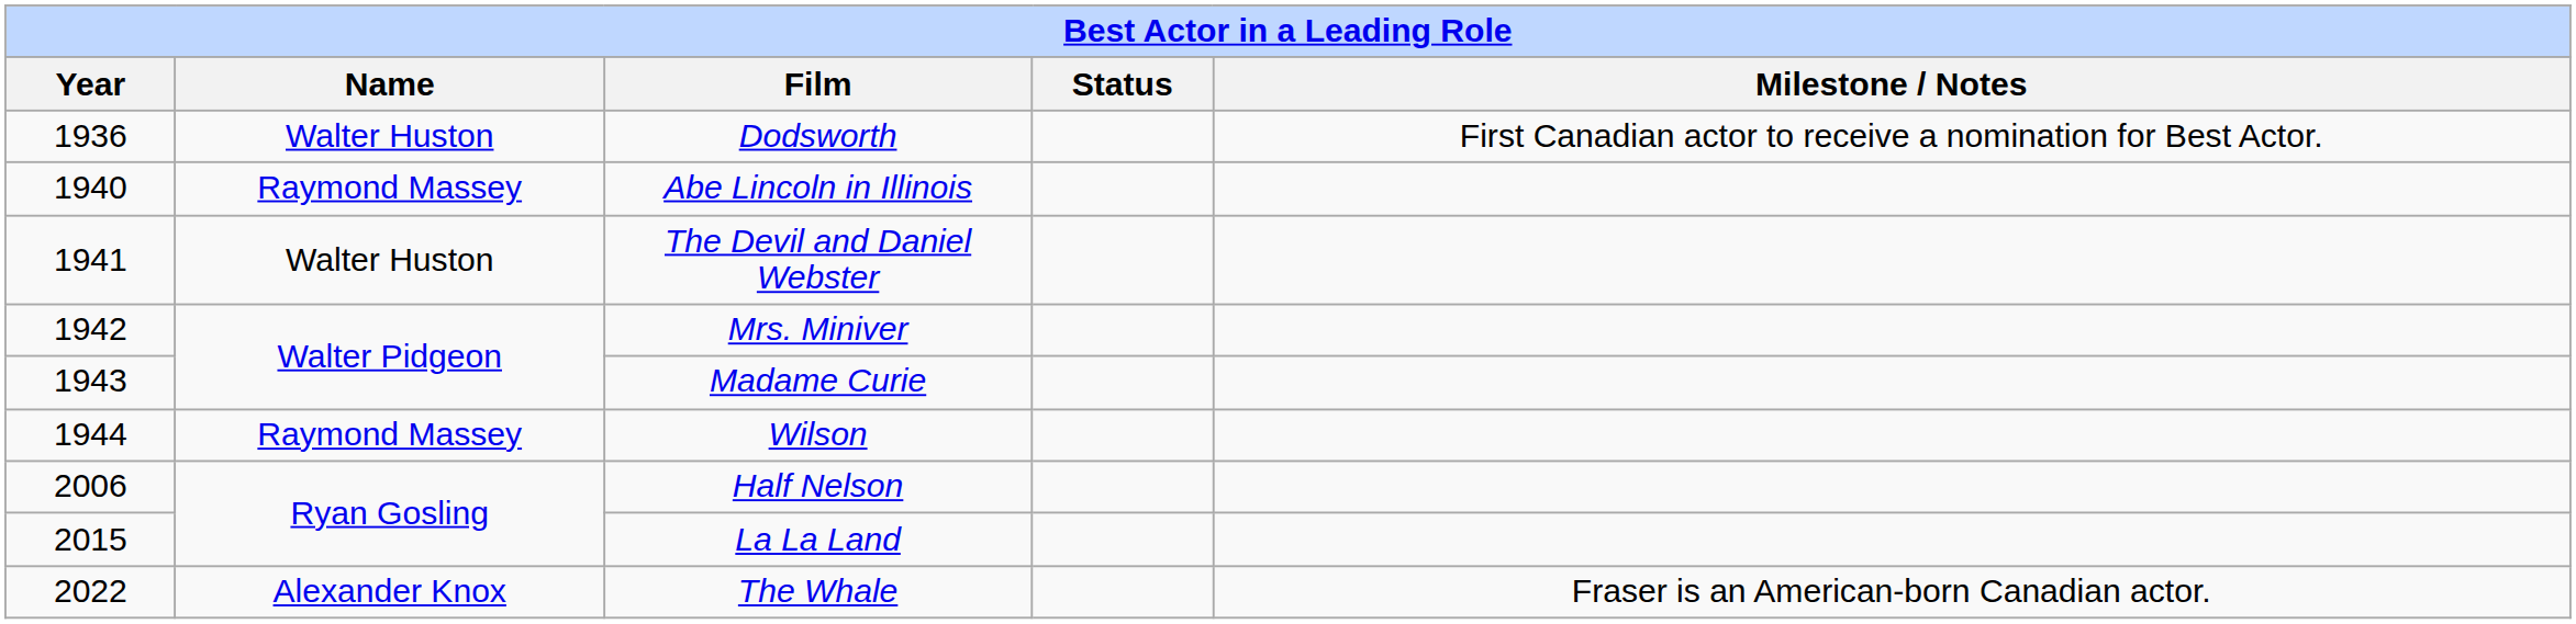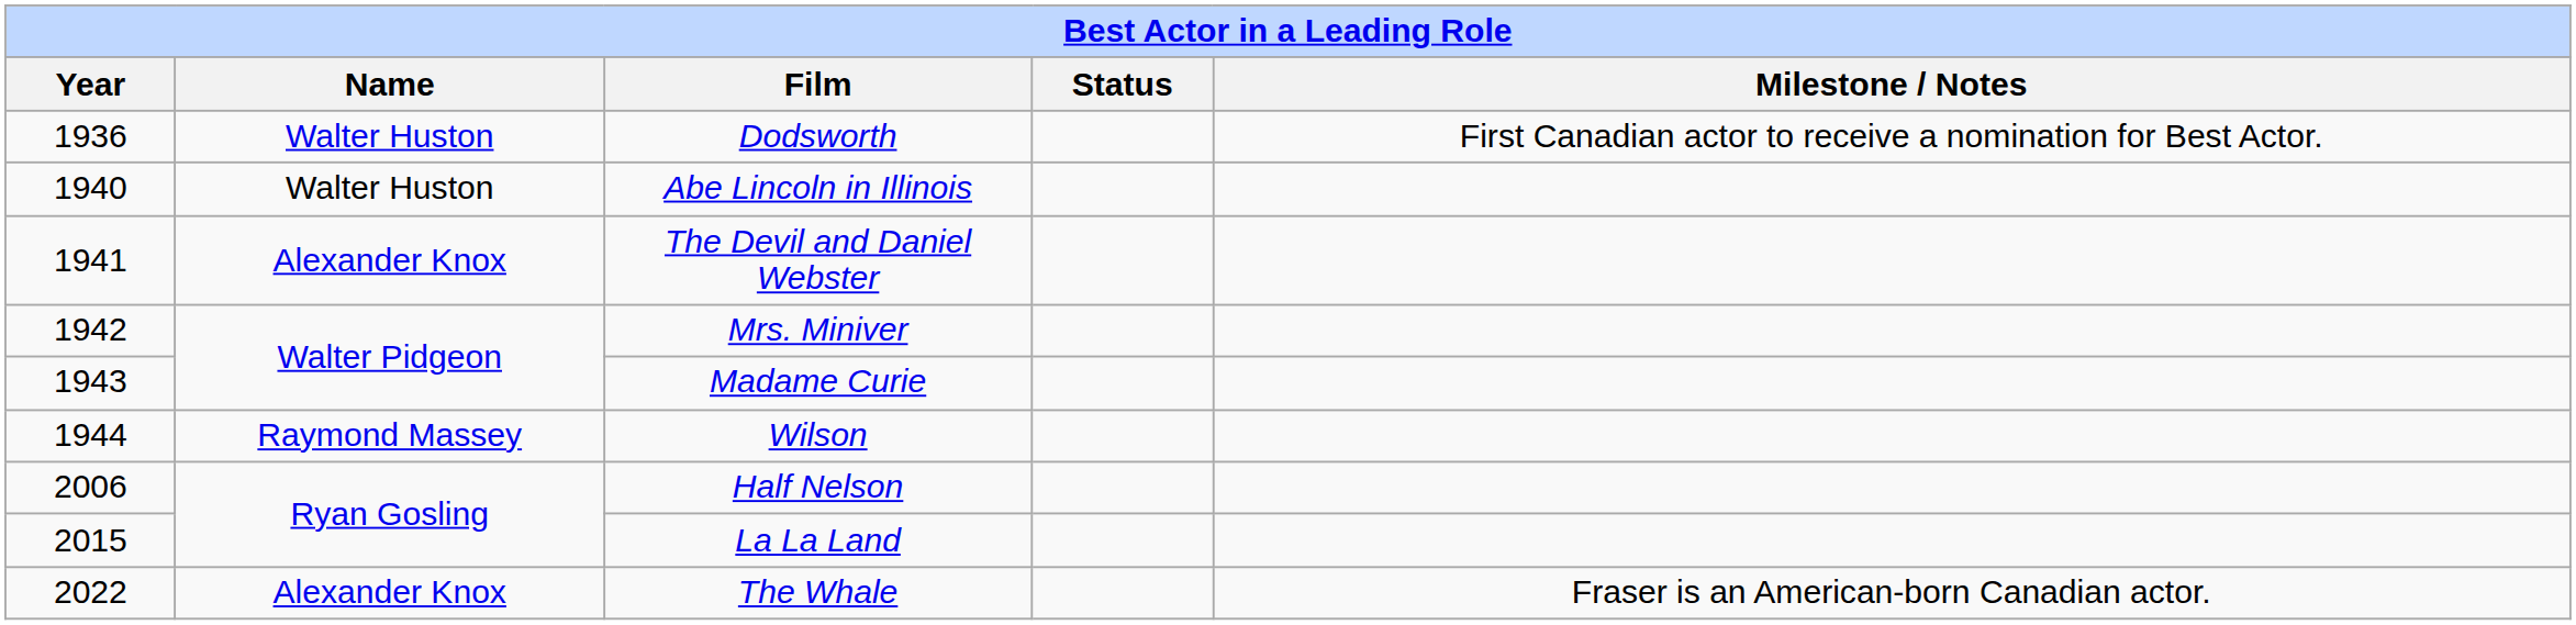Abe Lincoln in Illinois | Name: Raymond Massey -> Walter Huston
The Devil and Daniel Webster | Name: Walter Huston -> Alexander Knox
